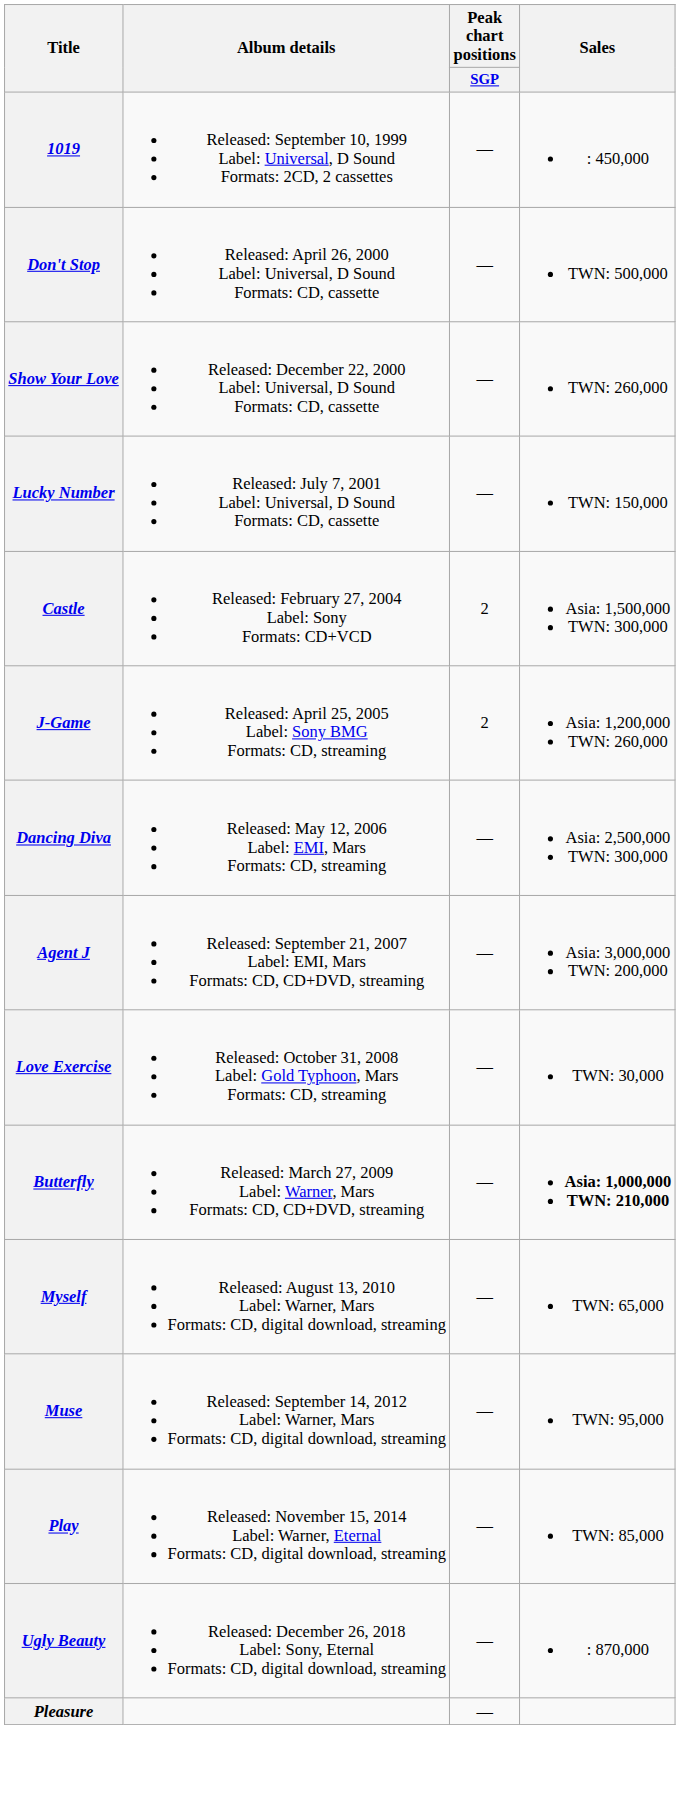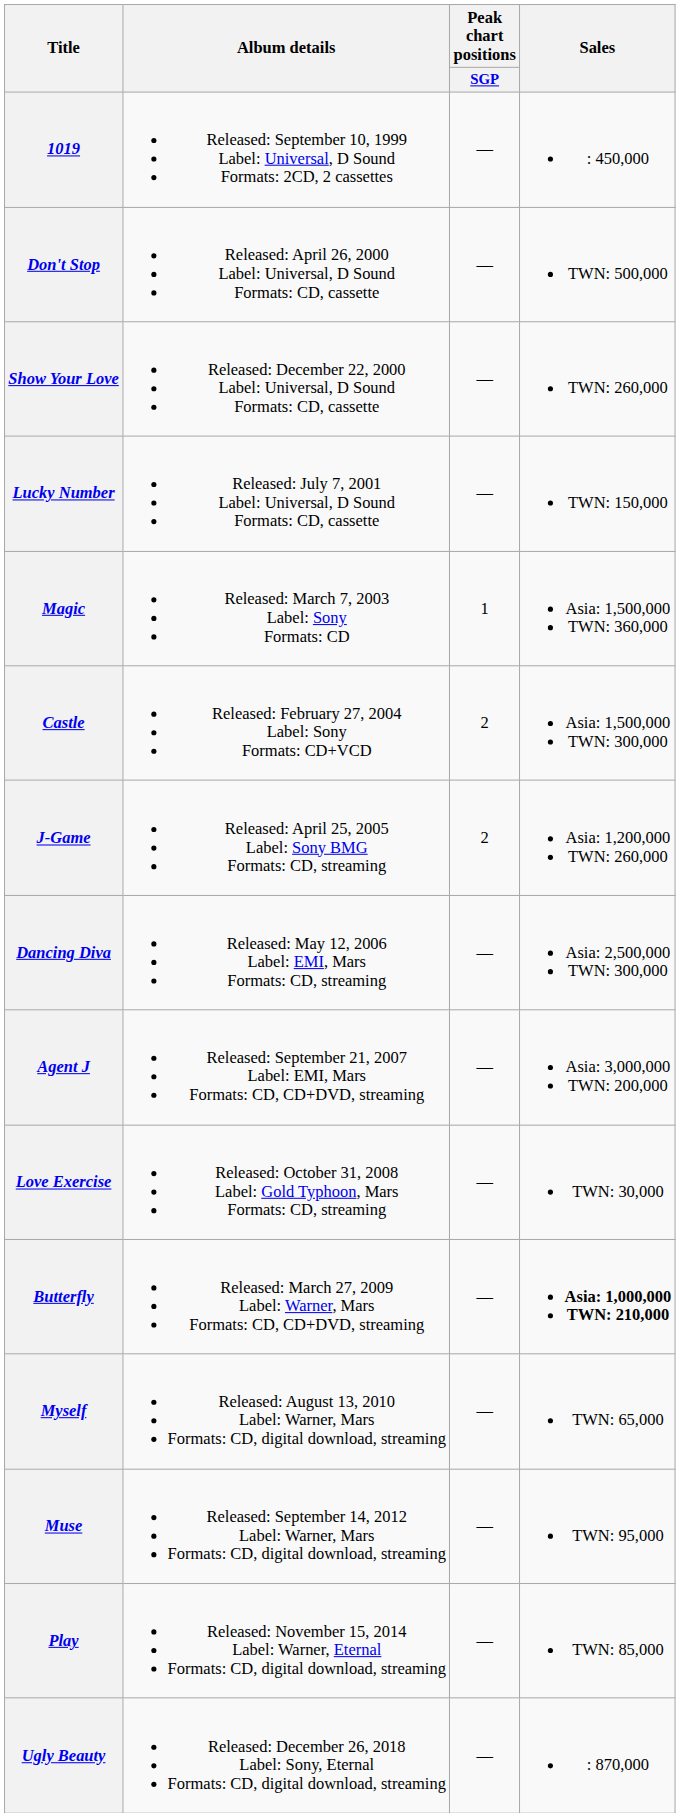+ row: Magic | Released: March 7, 2003 Label: Sony Formats: CD | 1 | Asia: 1,500,000 TWN: 360,000
- row: Pleasure | —
